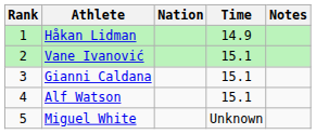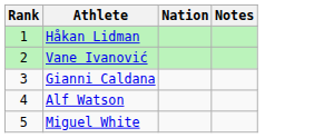- column: Time | 14.9 | 15.1 | 15.1 | 15.1 | Unknown
